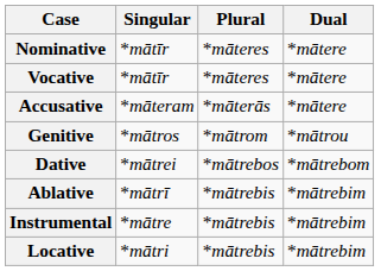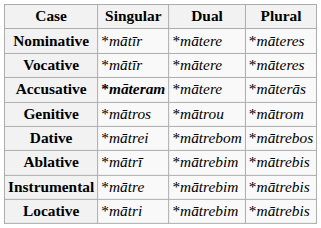columns swapped: Dual <-> Plural
Accusative | Singular: normal -> bold
